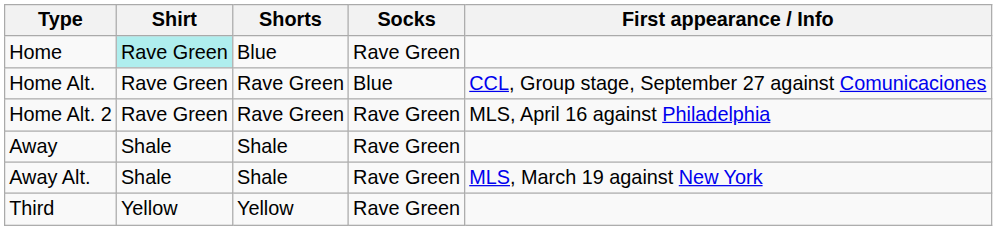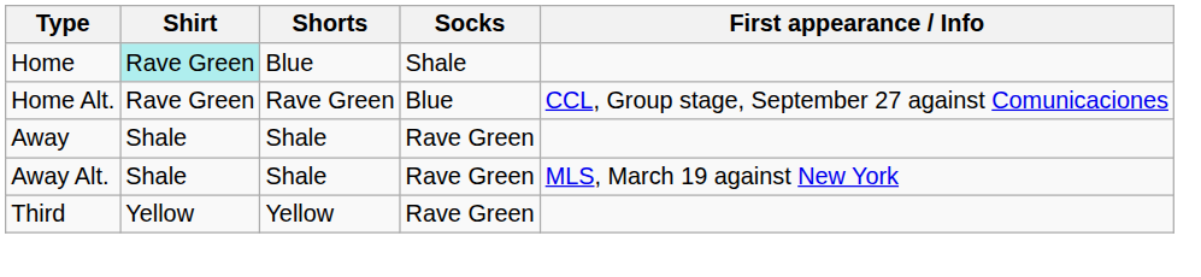Home | Socks: Rave Green -> Shale
- row: Home Alt. 2 | Rave Green | Rave Green | Rave Green | MLS, April 16 against Philadelphia
